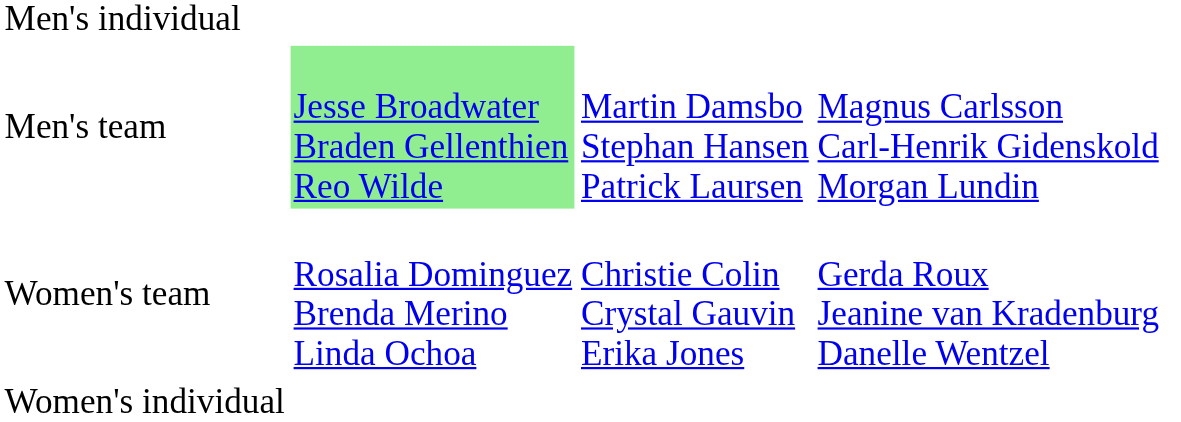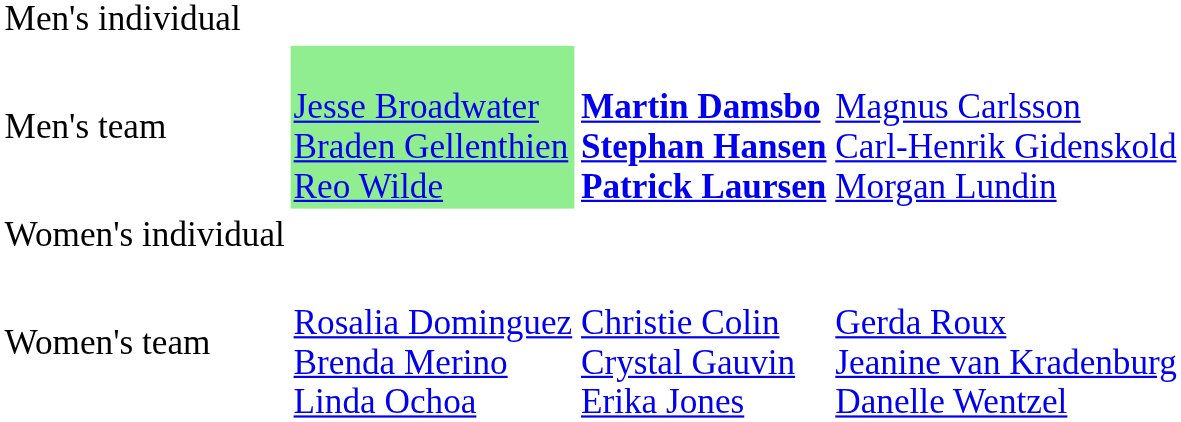Men's team | column 3: normal -> bold
rows swapped: Women's individual <-> Women's team
